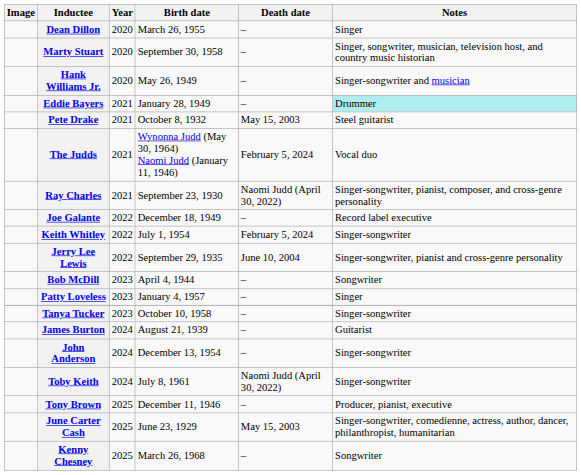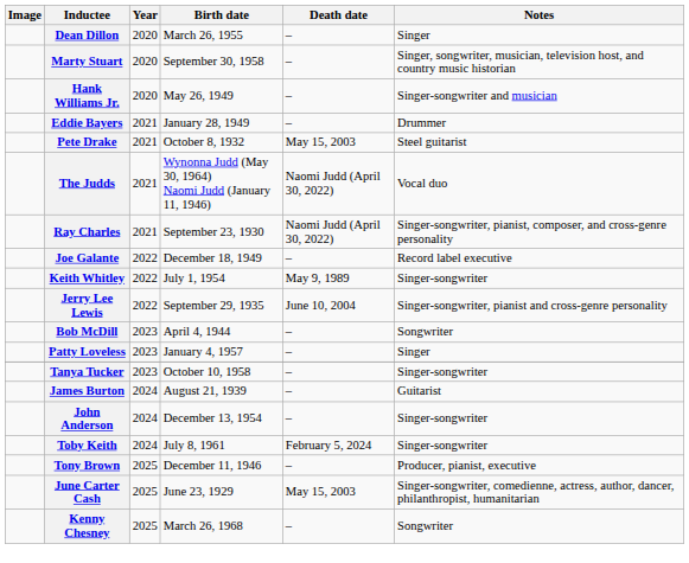Eddie Bayers | Notes: paleturquoise background -> no background
The Judds | Death date: February 5, 2024 -> Naomi Judd (April 30, 2022)
Keith Whitley | Death date: February 5, 2024 -> May 9, 1989
Toby Keith | Death date: Naomi Judd (April 30, 2022) -> February 5, 2024
